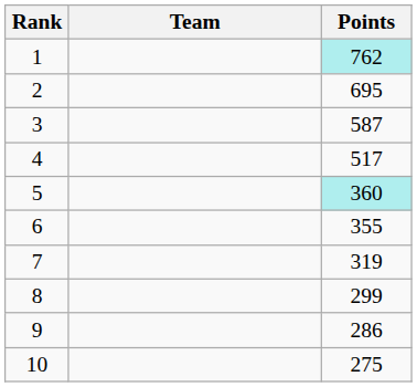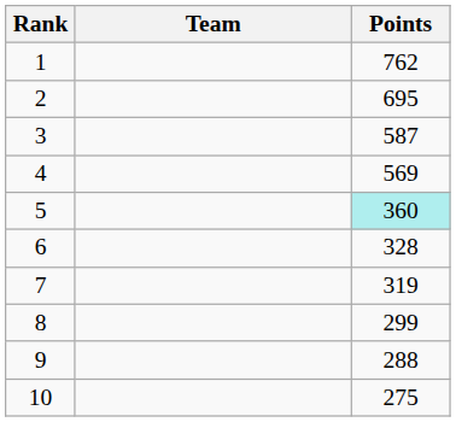1 | Points: paleturquoise background -> no background
4 | Points: 517 -> 569
6 | Points: 355 -> 328
9 | Points: 286 -> 288
